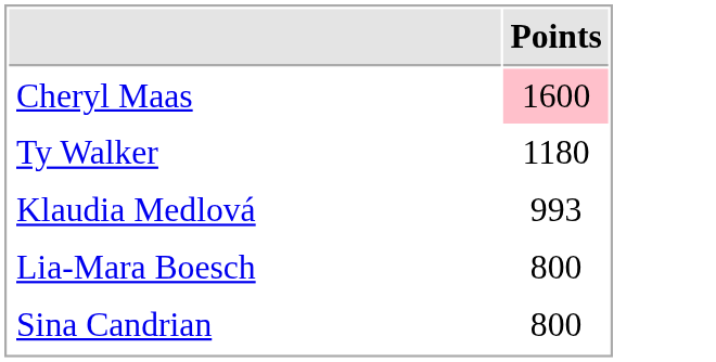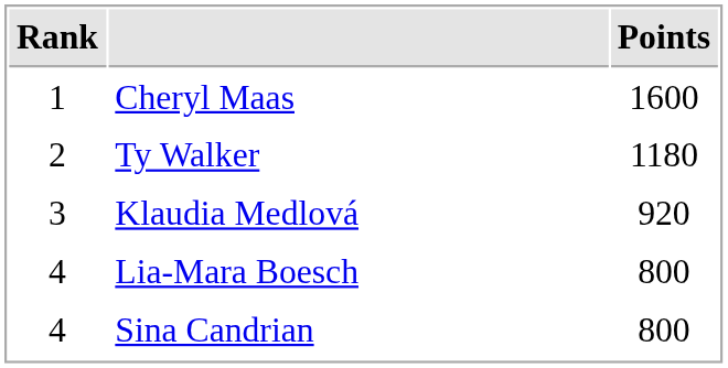+ column: Rank | 1 | 2 | 3 | 4 | 4
Cheryl Maas | Points: pink background -> no background
Klaudia Medlová | Points: 993 -> 920
